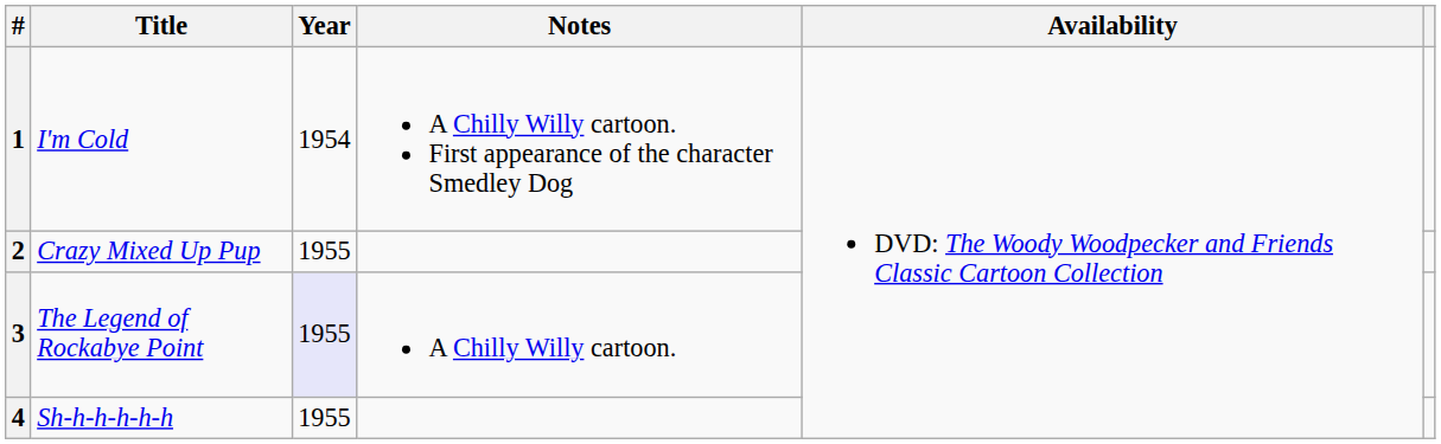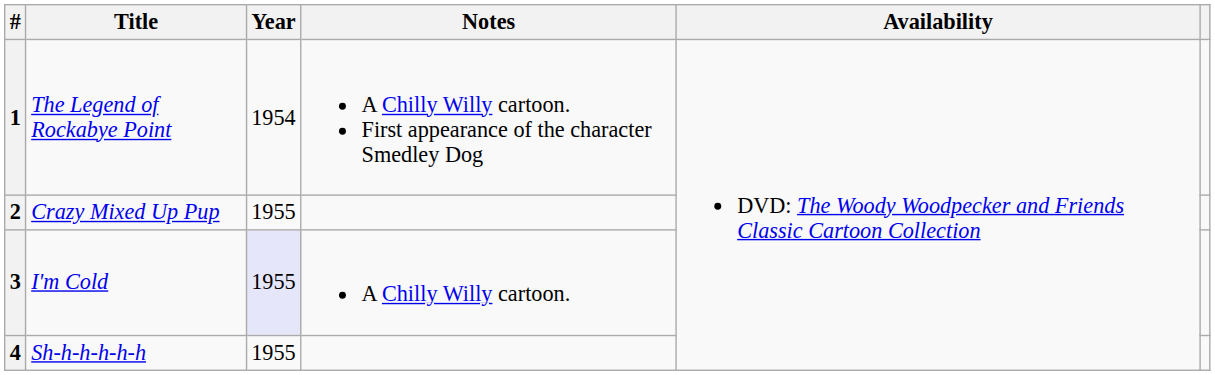1 | Title: I'm Cold -> The Legend of Rockabye Point
3 | Title: The Legend of Rockabye Point -> I'm Cold
